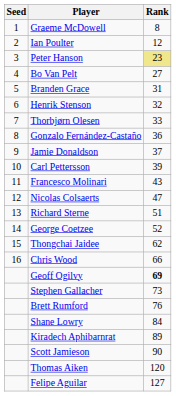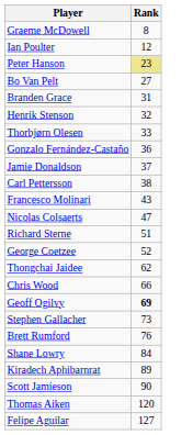- column: Seed | 1 | 2 | 3 | 4 | 5 | 6 | 7 | 8 | 9 | 10 | 11 | 12 | 13 | 14 | 15 | 16
Carl Pettersson | Rank: 39 -> 38
